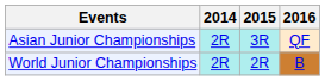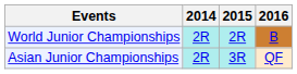rows swapped: Asian Junior Championships <-> World Junior Championships
